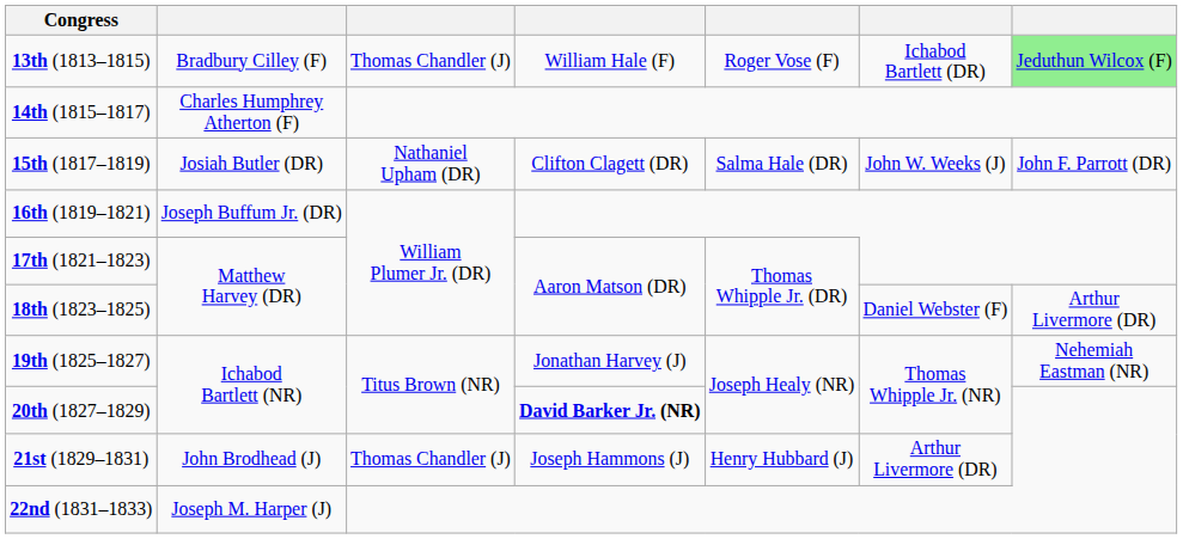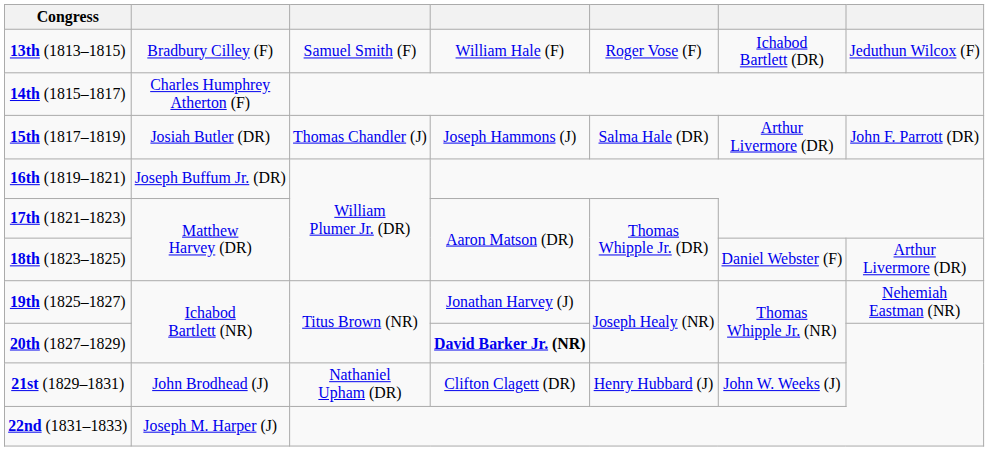13th (1813–1815) | column 3: Thomas Chandler (J) -> Samuel Smith (F)
13th (1813–1815) | column 7: lightgreen background -> no background
15th (1817–1819) | column 3: Nathaniel Upham (DR) -> Thomas Chandler (J)
15th (1817–1819) | column 4: Clifton Clagett (DR) -> Joseph Hammons (J)
15th (1817–1819) | column 6: John W. Weeks (J) -> Arthur Livermore (DR)
21st (1829–1831) | column 3: Thomas Chandler (J) -> Nathaniel Upham (DR)
21st (1829–1831) | column 4: Joseph Hammons (J) -> Clifton Clagett (DR)
21st (1829–1831) | column 6: Arthur Livermore (DR) -> John W. Weeks (J)
